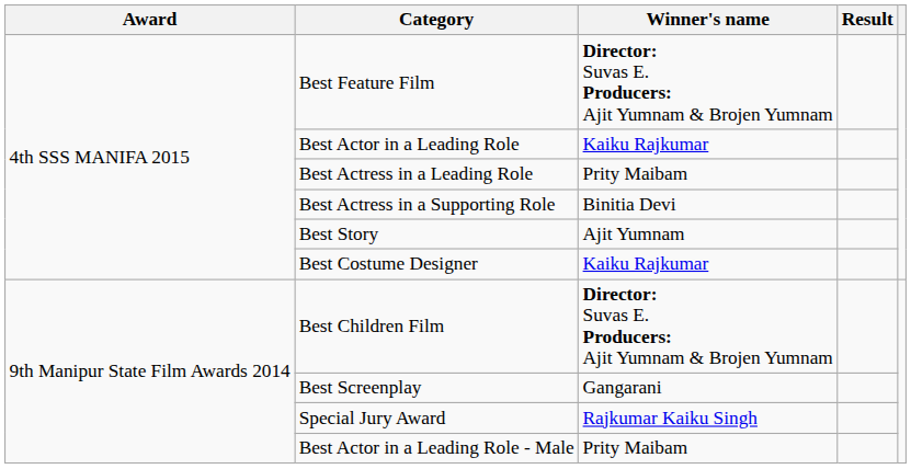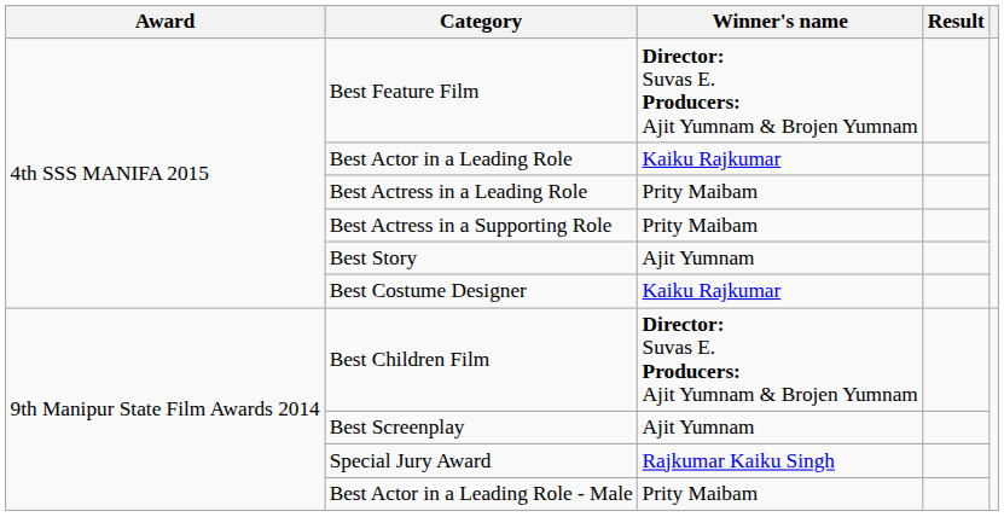Best Actress in a Supporting Role | Winner's name: Binitia Devi -> Prity Maibam
Best Screenplay | Winner's name: Gangarani -> Ajit Yumnam
